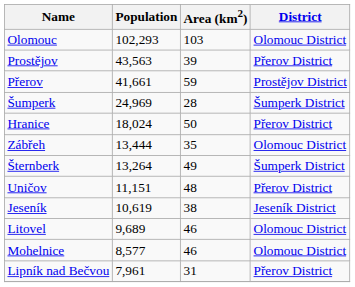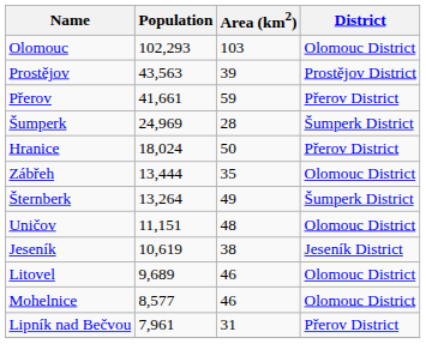Prostějov | District: Přerov District -> Prostějov District
Přerov | District: Prostějov District -> Přerov District
Uničov | District: Přerov District -> Olomouc District
